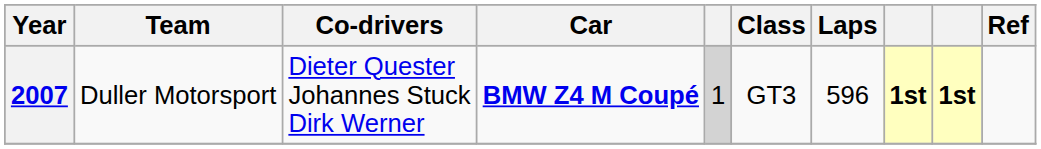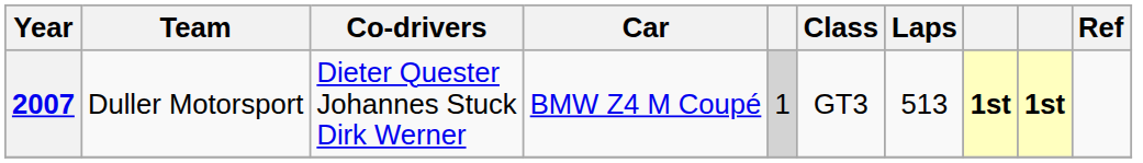2007 | Car: bold -> normal
2007 | Laps: 596 -> 513
